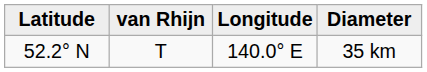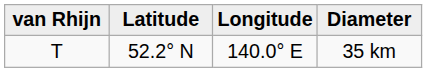columns swapped: van Rhijn <-> Latitude
